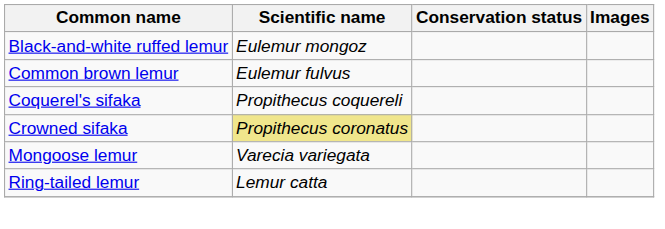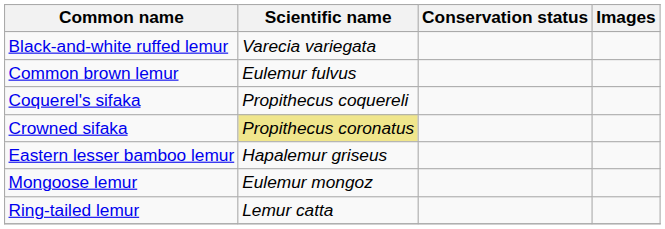Black-and-white ruffed lemur | Scientific name: Eulemur mongoz -> Varecia variegata
+ row: Eastern lesser bamboo lemur | Hapalemur griseus
Mongoose lemur | Scientific name: Varecia variegata -> Eulemur mongoz
